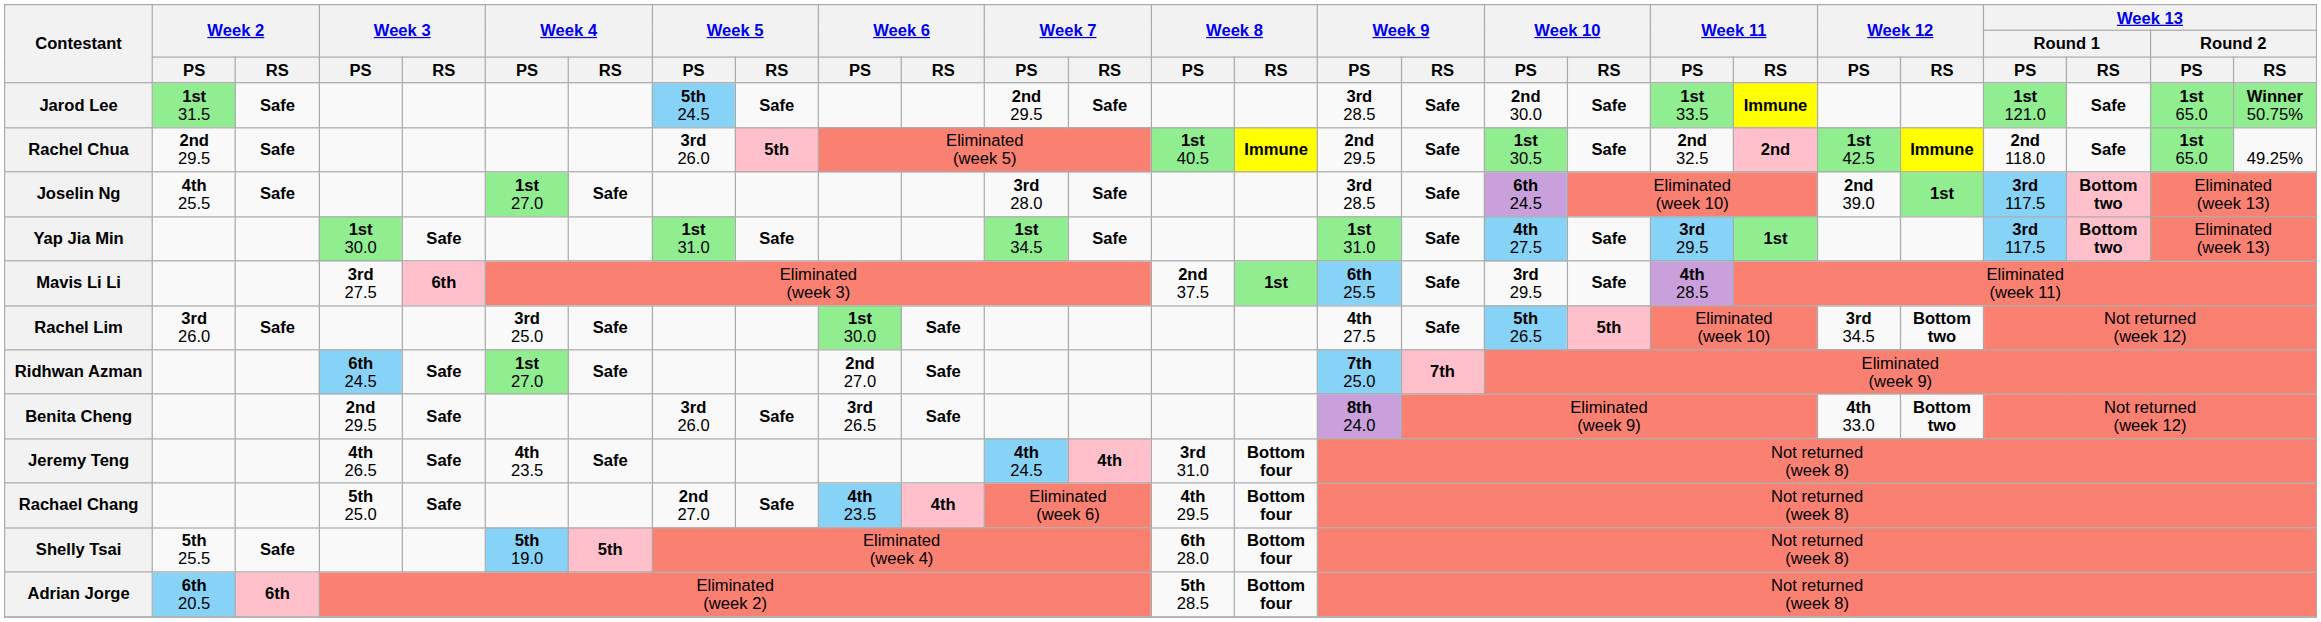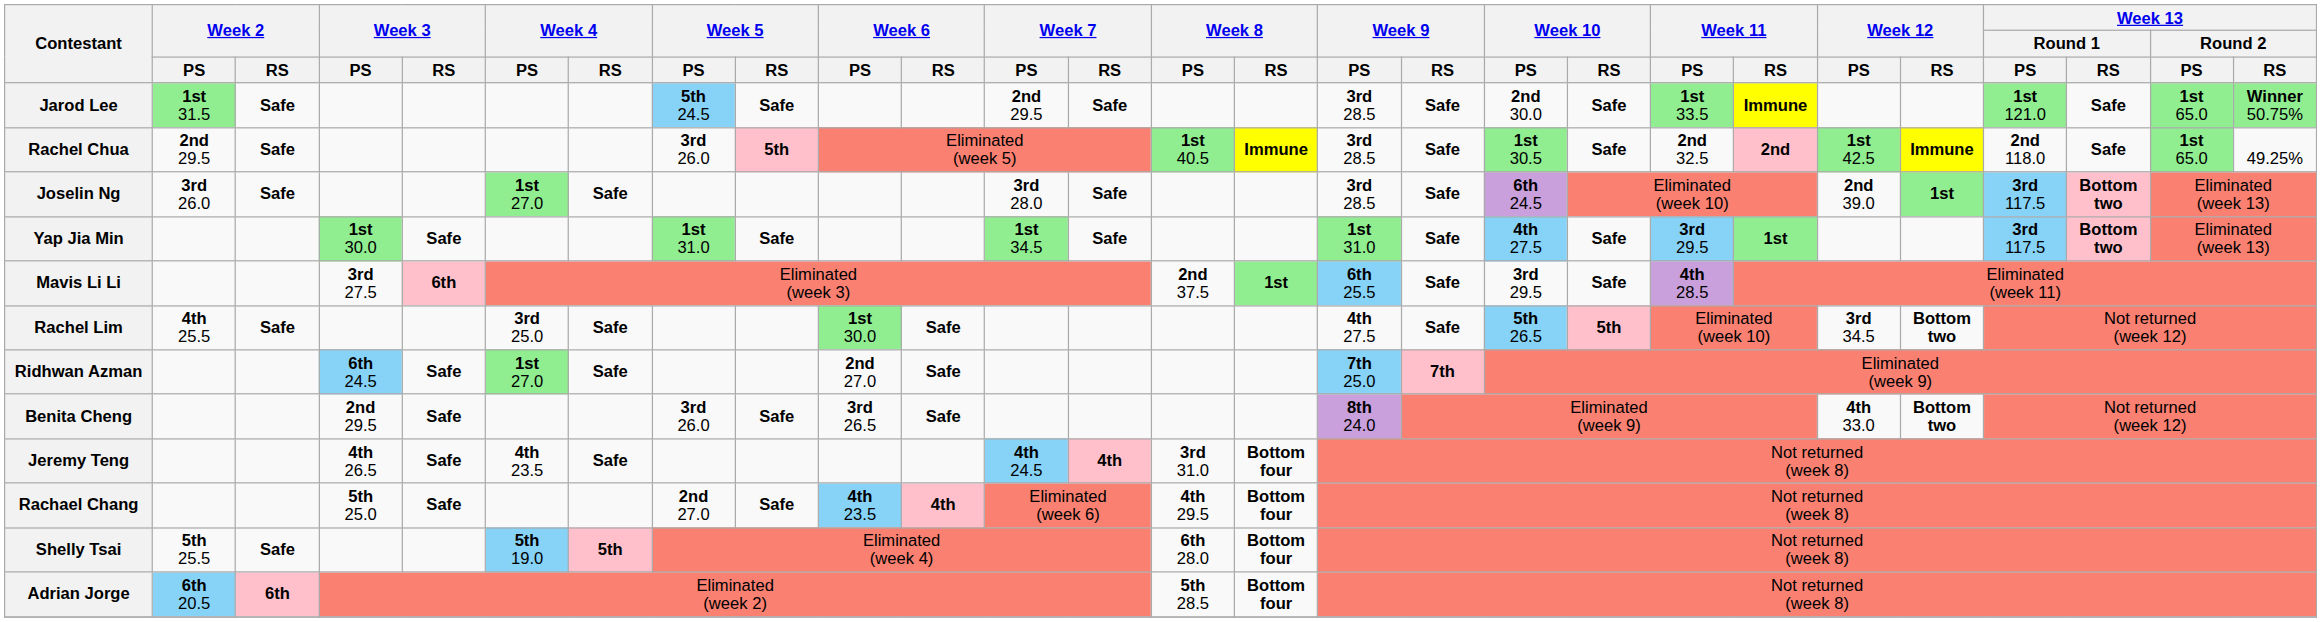Rachel Chua | Week 9 / PS: 2nd 29.5 -> 3rd 28.5
Joselin Ng | Week 2 / PS: 4th 25.5 -> 3rd 26.0
Rachel Lim | Week 2 / PS: 3rd 26.0 -> 4th 25.5
